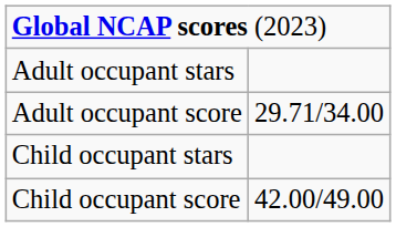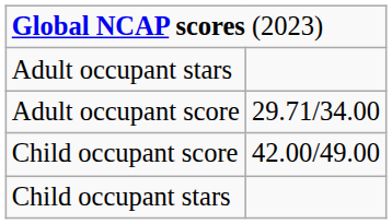rows swapped: Child occupant stars <-> Child occupant score
